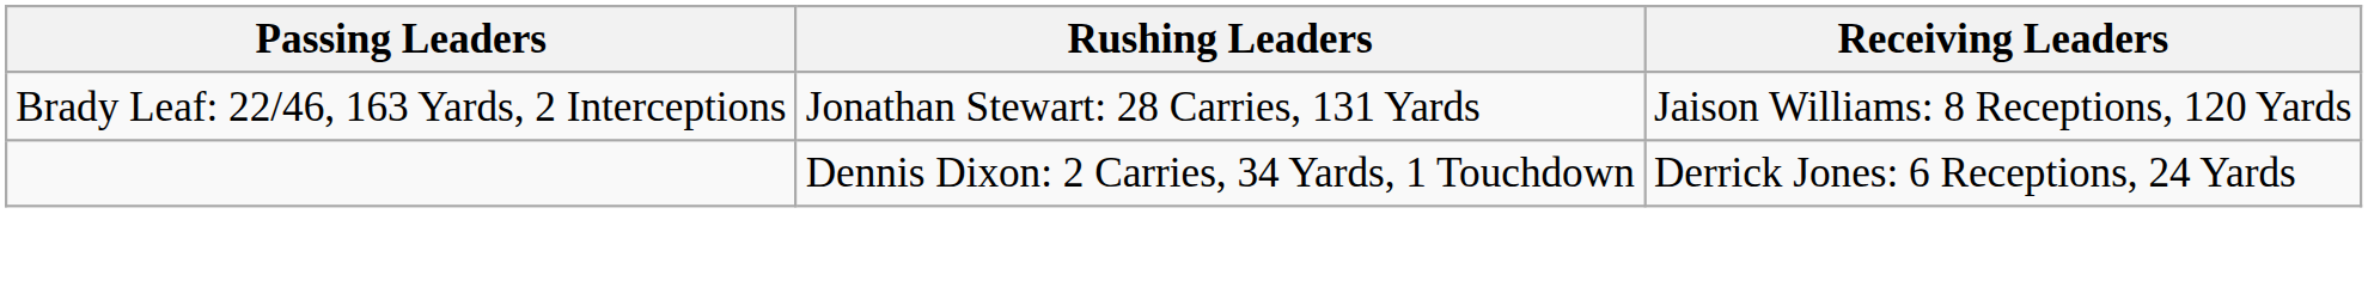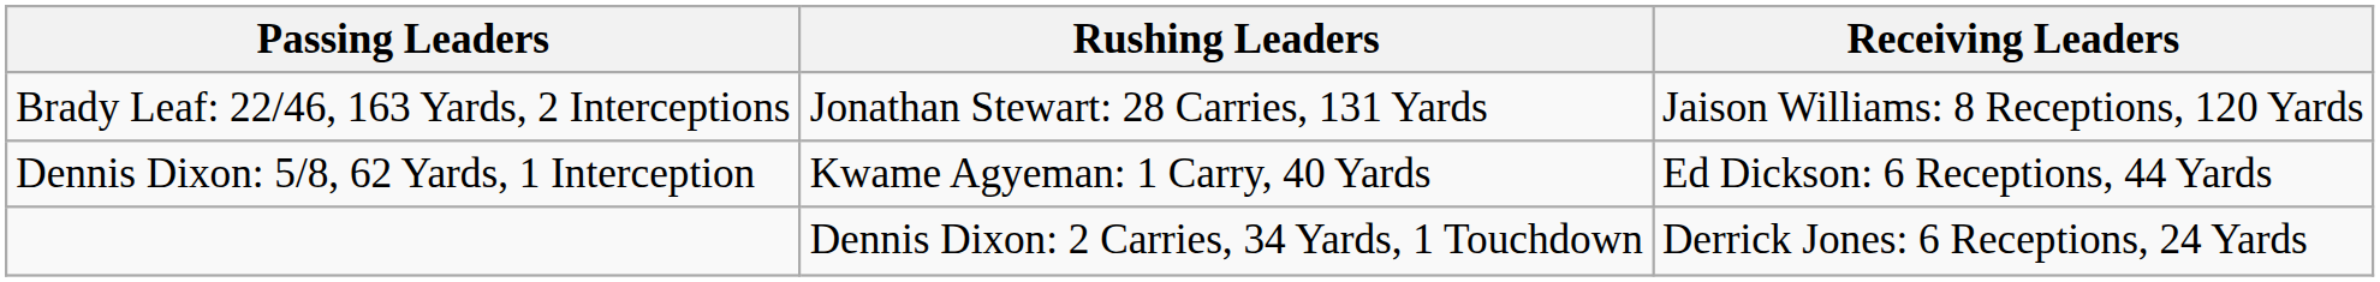+ row: Dennis Dixon: 5/8, 62 Yards, 1 Interception | Kwame Agyeman: 1 Carry, 40 Yards | Ed Dickson: 6 Receptions, 44 Yards
